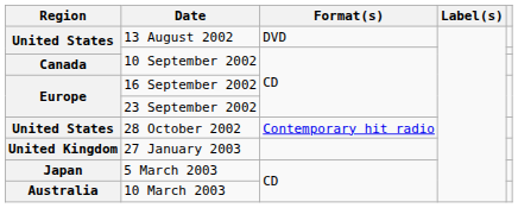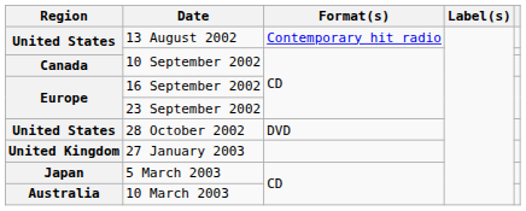13 August 2002 | Format(s): DVD -> Contemporary hit radio
28 October 2002 | Format(s): Contemporary hit radio -> DVD
